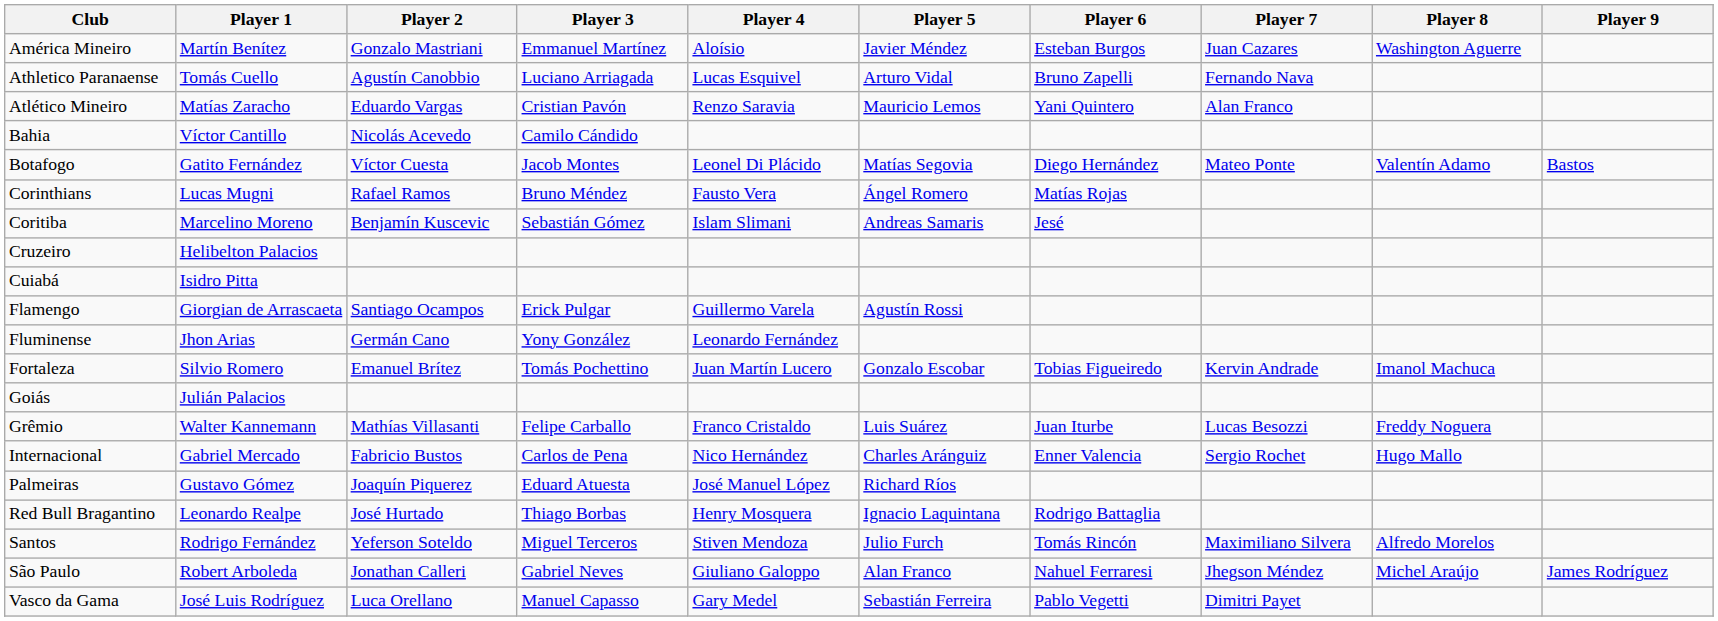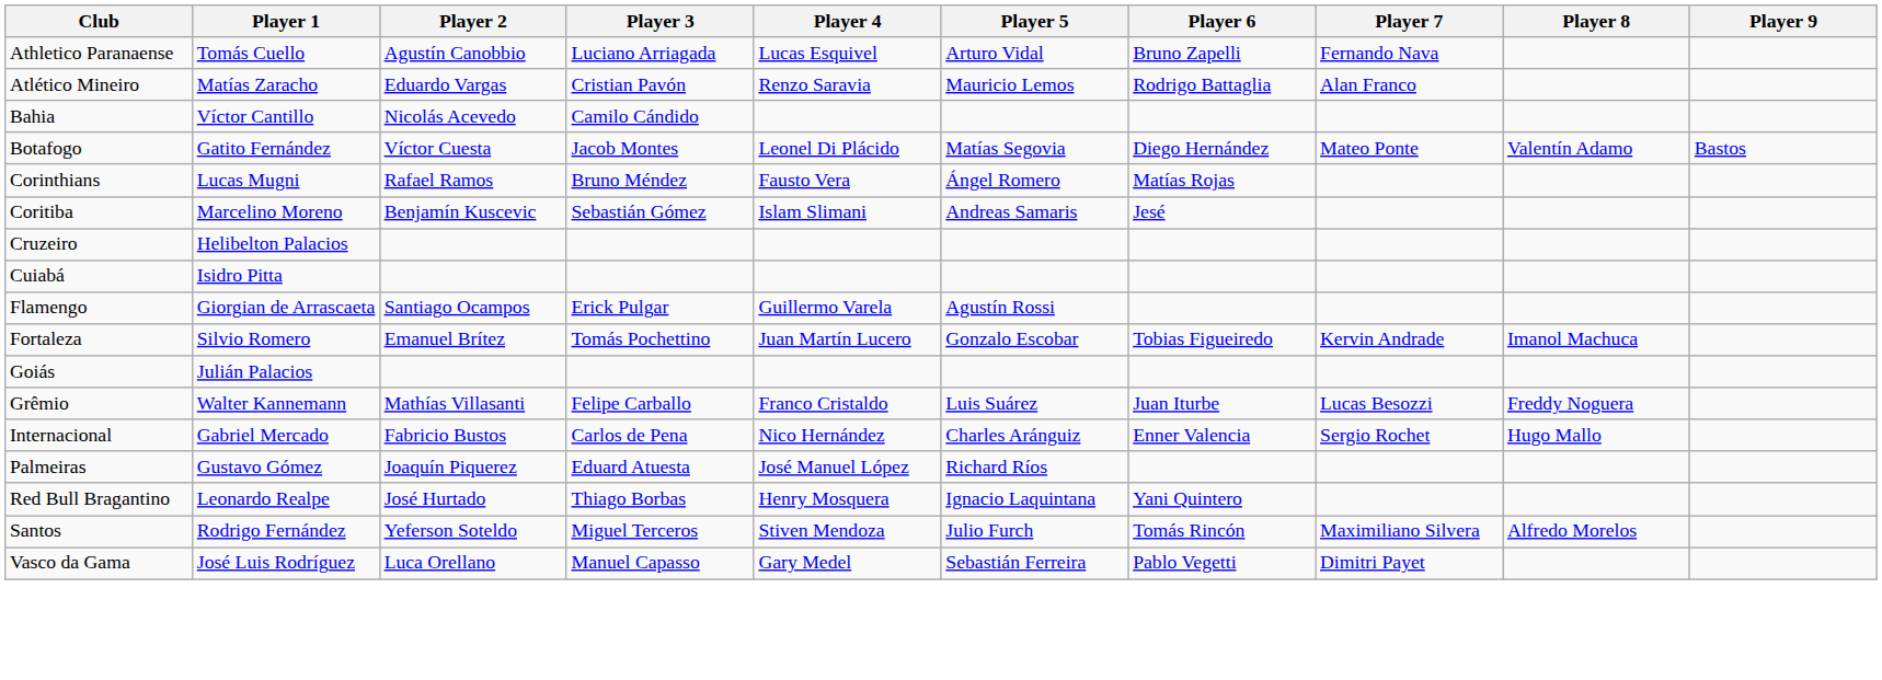- row: América Mineiro | Martín Benítez | Gonzalo Mastriani | Emmanuel Martínez | Aloísio | Javier Méndez | Esteban Burgos | Juan Cazares | Washington Aguerre
Atlético Mineiro | Player 6: Yani Quintero -> Rodrigo Battaglia
- row: Fluminense | Jhon Arias | Germán Cano | Yony González | Leonardo Fernández
Red Bull Bragantino | Player 6: Rodrigo Battaglia -> Yani Quintero
- row: São Paulo | Robert Arboleda | Jonathan Calleri | Gabriel Neves | Giuliano Galoppo | Alan Franco | Nahuel Ferraresi | Jhegson Méndez | Michel Araújo | James Rodríguez
